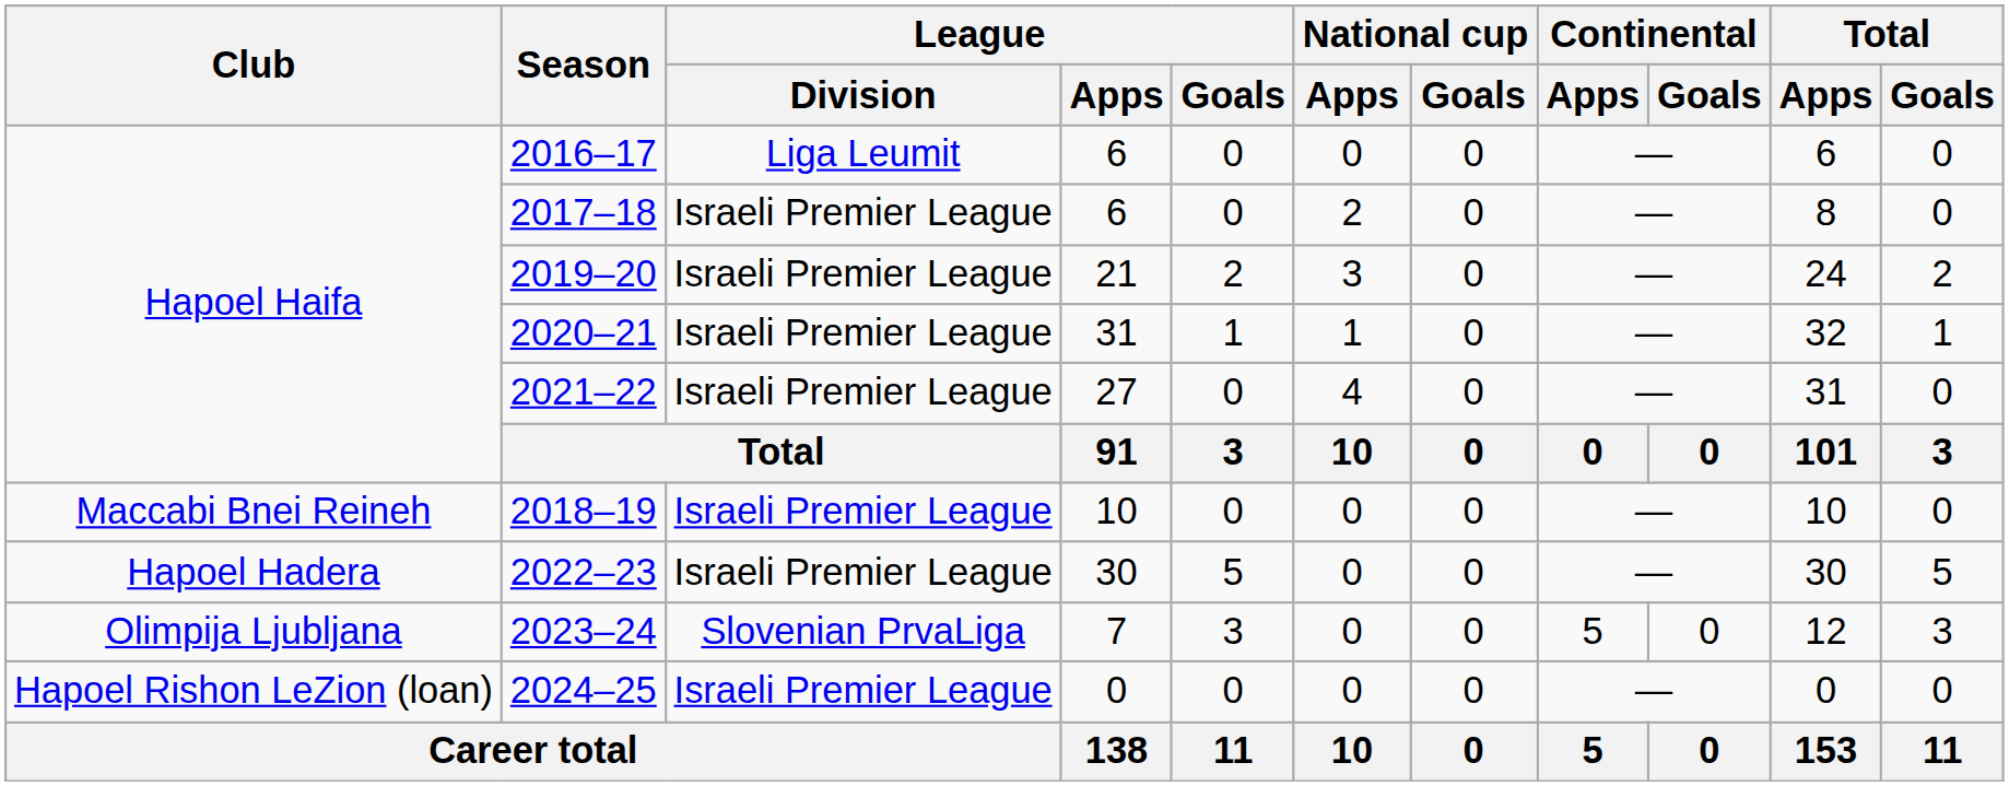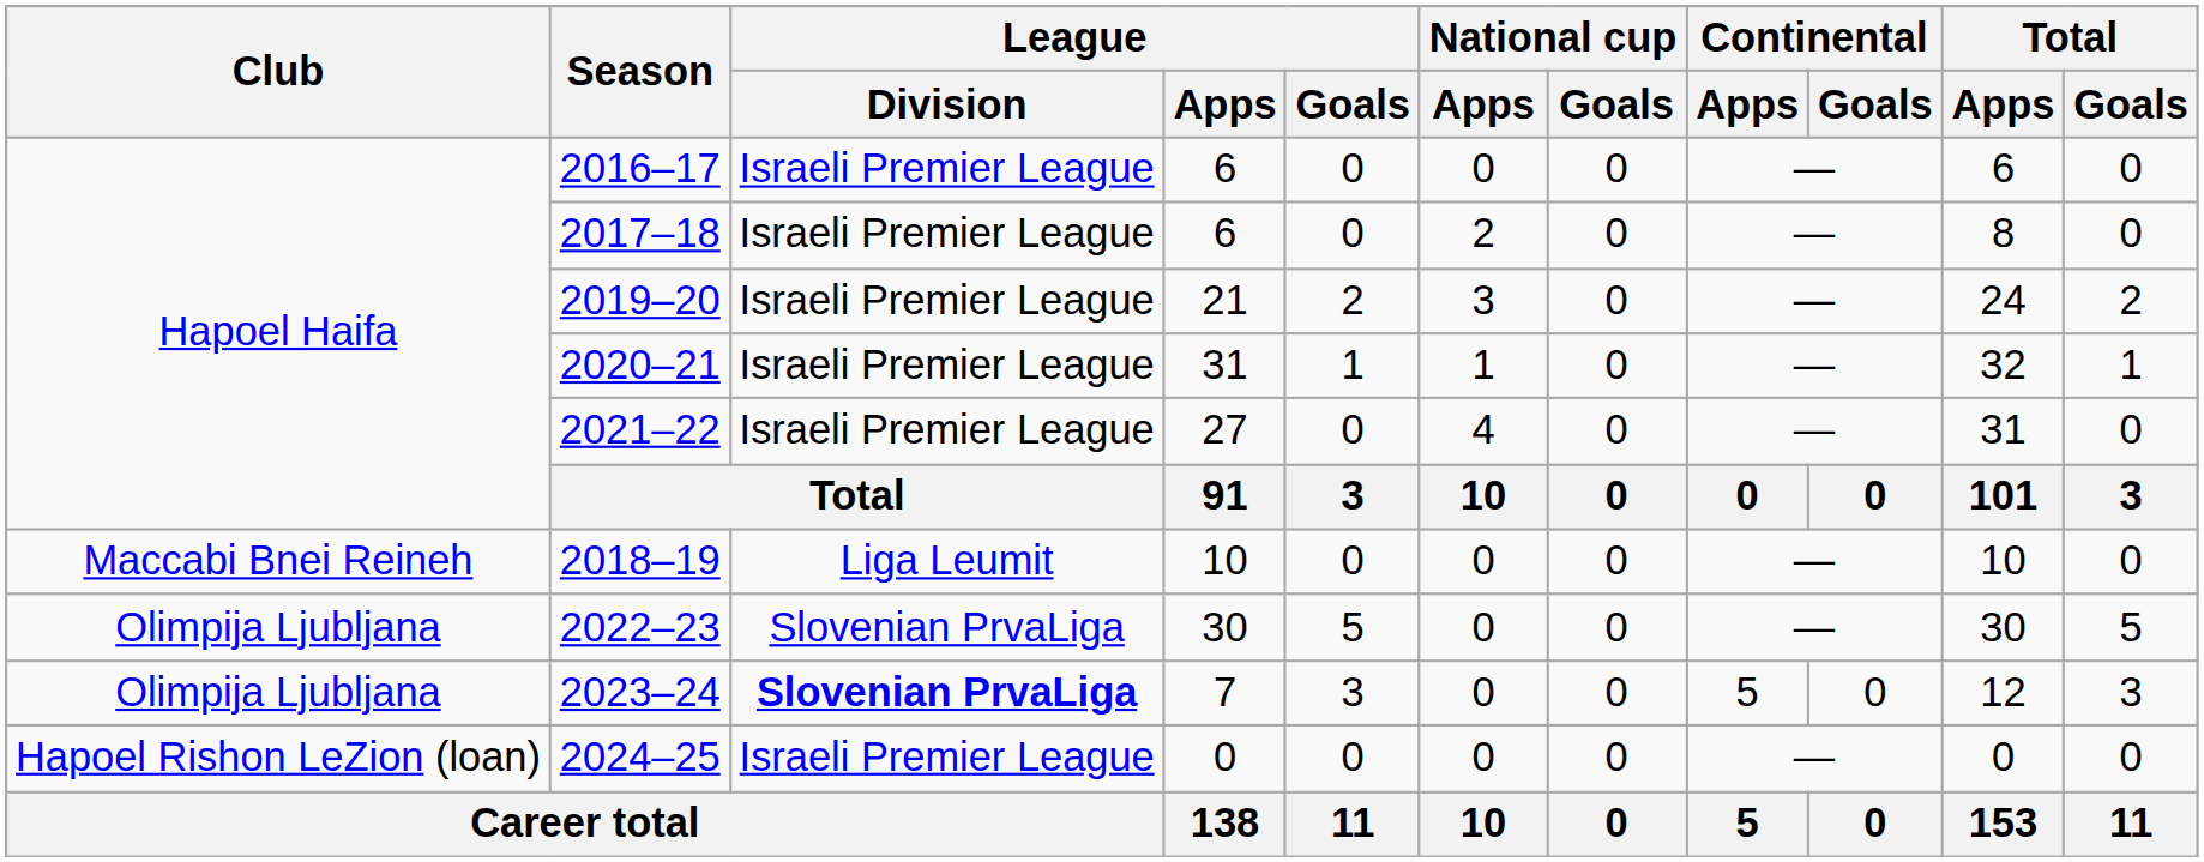2016–17 | League / Division: Liga Leumit -> Israeli Premier League
2018–19 | League / Division: Israeli Premier League -> Liga Leumit
2022–23 | Club: Hapoel Hadera -> Olimpija Ljubljana
2022–23 | League / Division: Israeli Premier League -> Slovenian PrvaLiga
2023–24 | League / Division: normal -> bold
